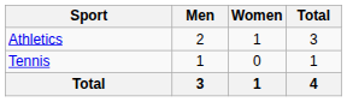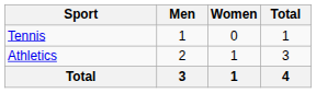rows swapped: Athletics <-> Tennis
